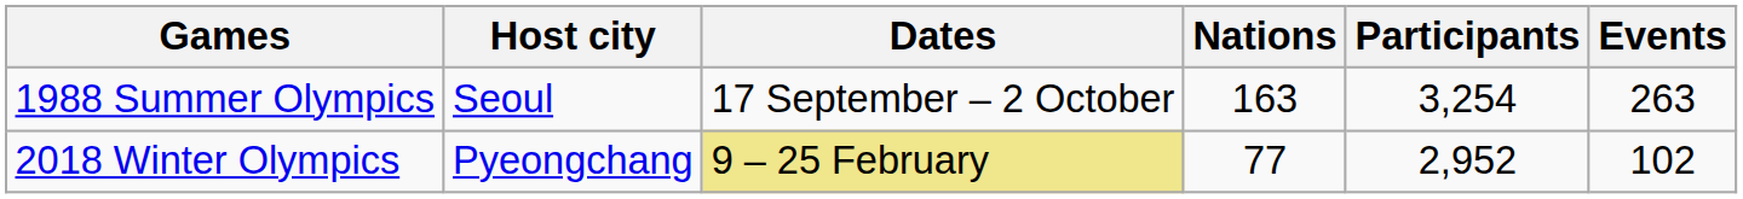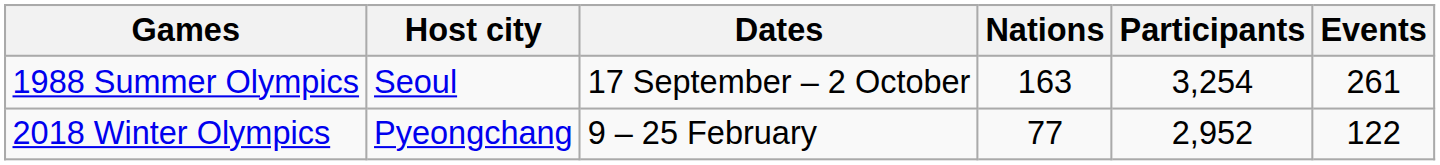1988 Summer Olympics | Events: 263 -> 261
2018 Winter Olympics | Dates: khaki background -> no background
2018 Winter Olympics | Events: 102 -> 122
